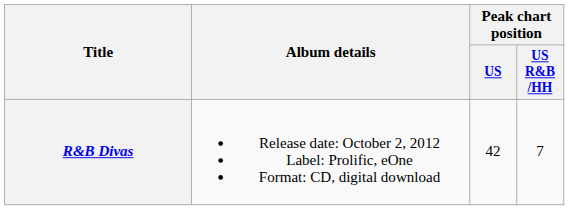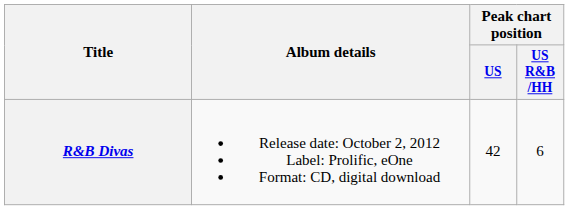R&B Divas | Peak chart position / US R&B /HH: 7 -> 6
